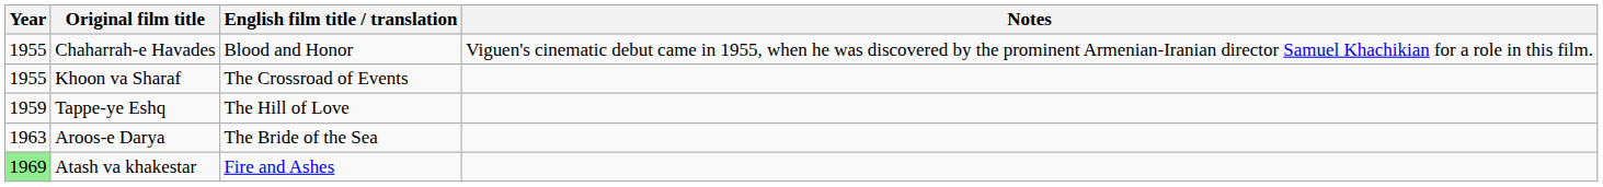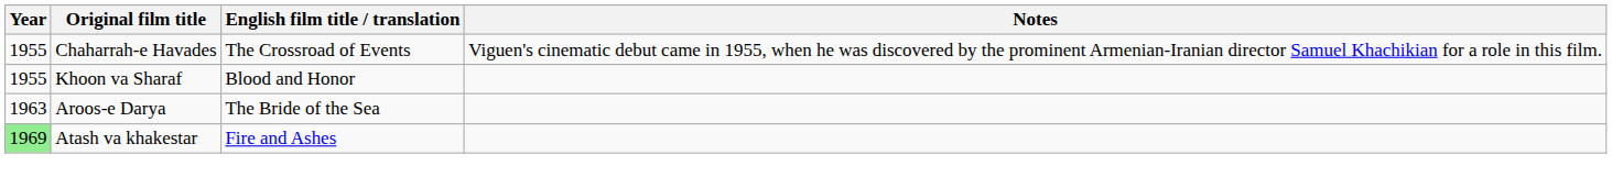Chaharrah-e Havades | English film title / translation: Blood and Honor -> The Crossroad of Events
Khoon va Sharaf | English film title / translation: The Crossroad of Events -> Blood and Honor
- row: 1959 | Tappe-ye Eshq | The Hill of Love
